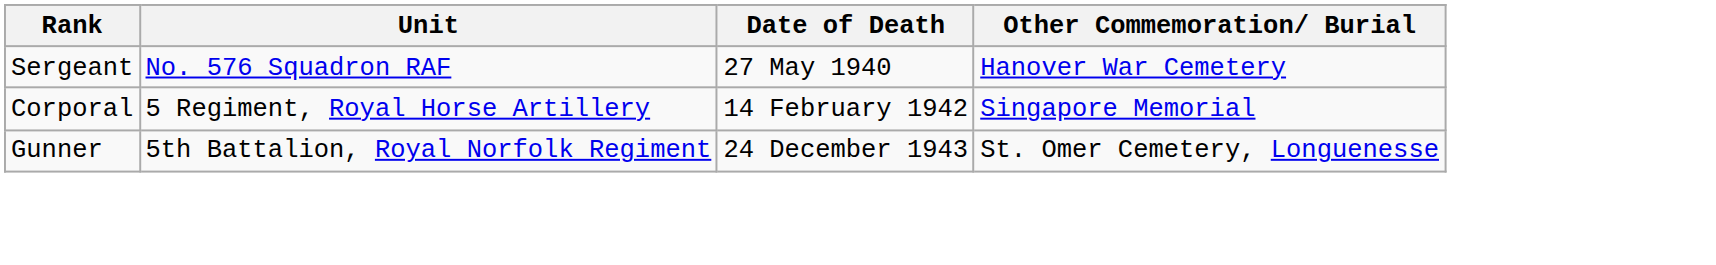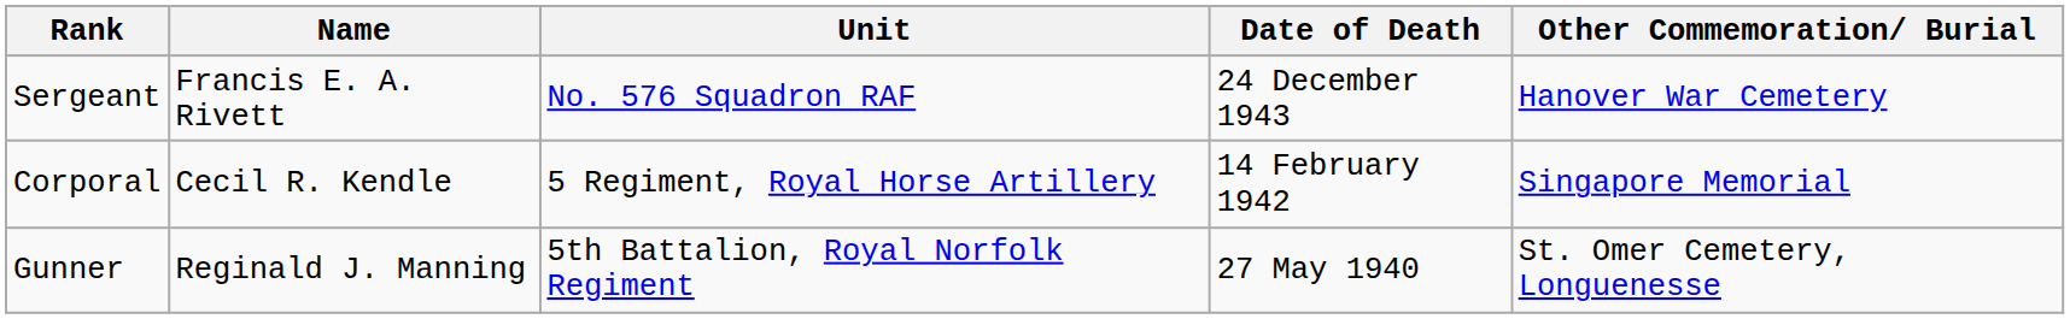+ column: Name | Francis E. A. Rivett | Cecil R. Kendle | Reginald J. Manning
Sergeant | Date of Death: 27 May 1940 -> 24 December 1943
Gunner | Date of Death: 24 December 1943 -> 27 May 1940
